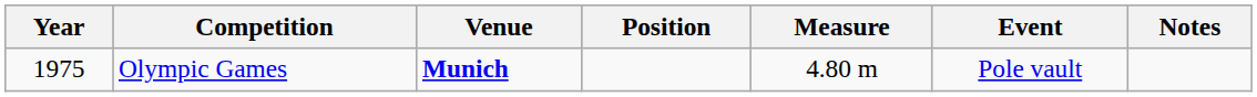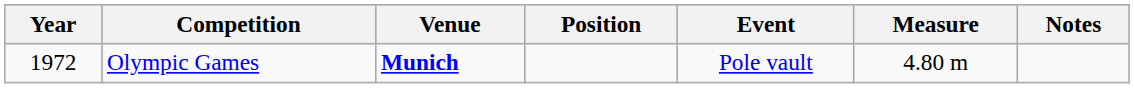columns swapped: Event <-> Measure
Olympic Games | Year: 1975 -> 1972
